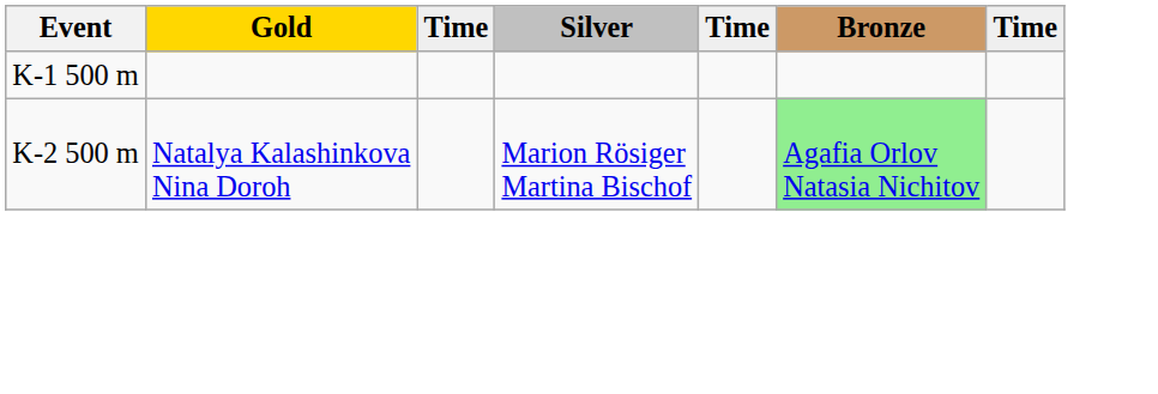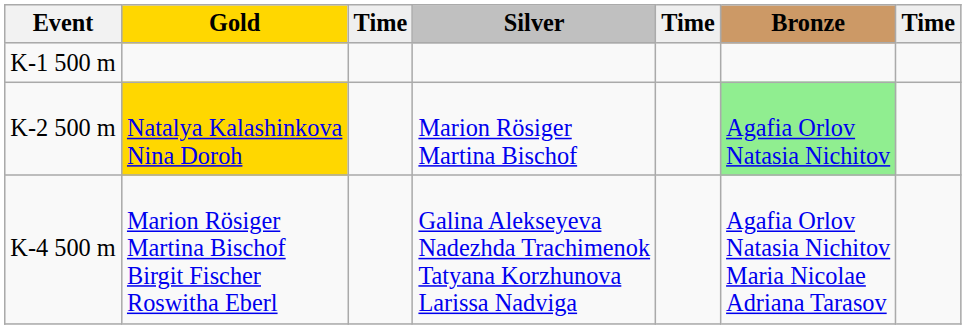K-2 500 m | Gold: no background -> gold background
+ row: K-4 500 m | Marion Rösiger Martina Bischof Birgit Fischer Roswitha Eberl | Galina Alekseyeva Nadezhda Trachimenok Tatyana Korzhunova Larissa Nadviga | Agafia Orlov Natasia Nichitov Maria Nicolae Adriana Tarasov
